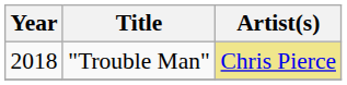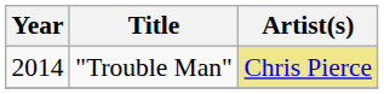"Trouble Man" | Year: 2018 -> 2014
